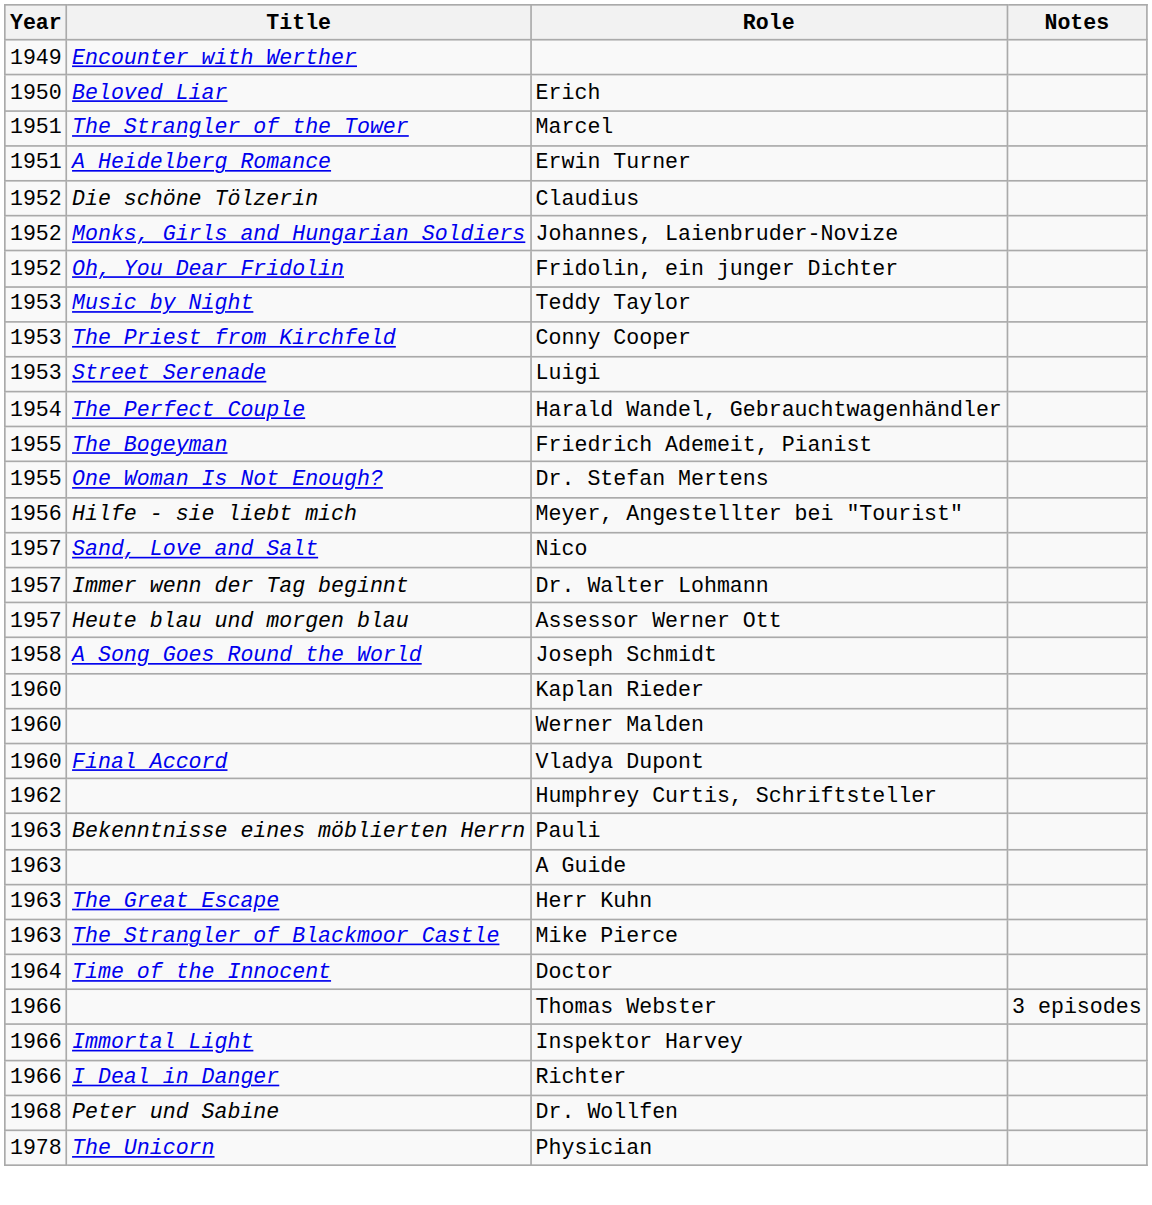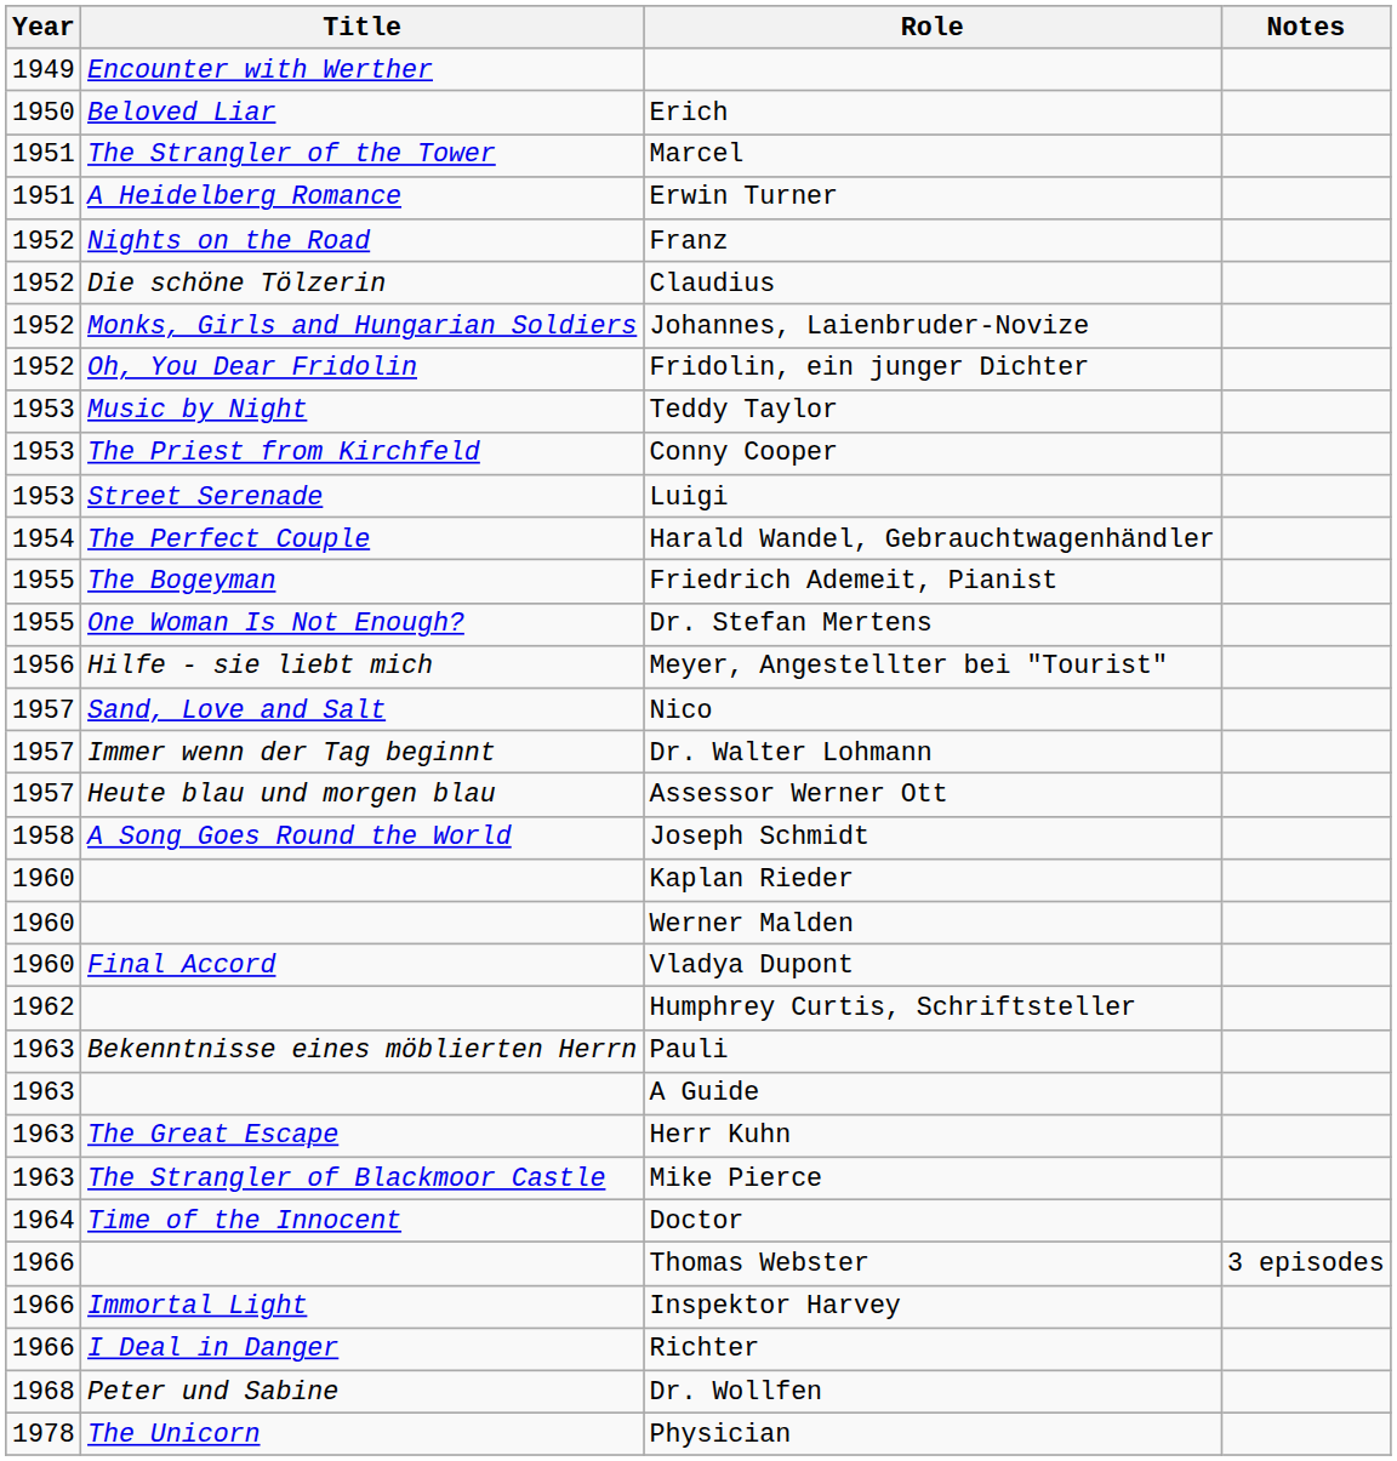+ row: 1952 | Nights on the Road | Franz
